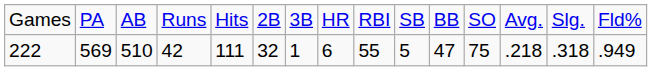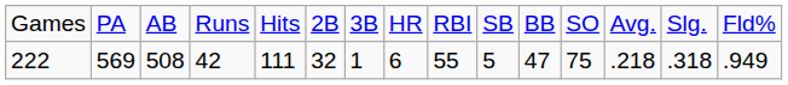222 | column 3: 510 -> 508
